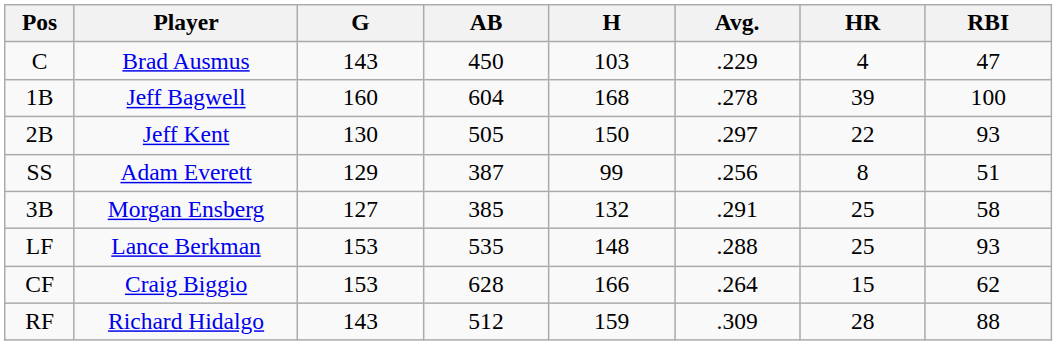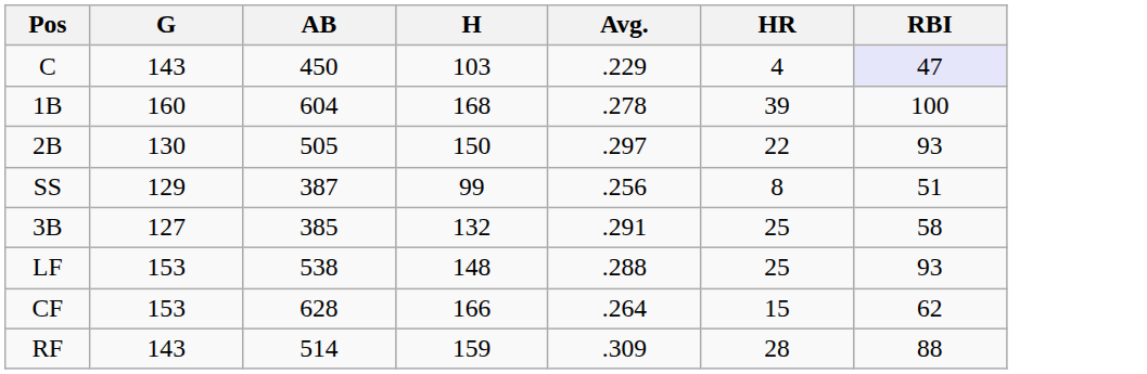- column: Player | Brad Ausmus | Jeff Bagwell | Jeff Kent | Adam Everett | Morgan Ensberg | Lance Berkman | Craig Biggio | Richard Hidalgo
C | RBI: no background -> lavender background
LF | AB: 535 -> 538
RF | AB: 512 -> 514
